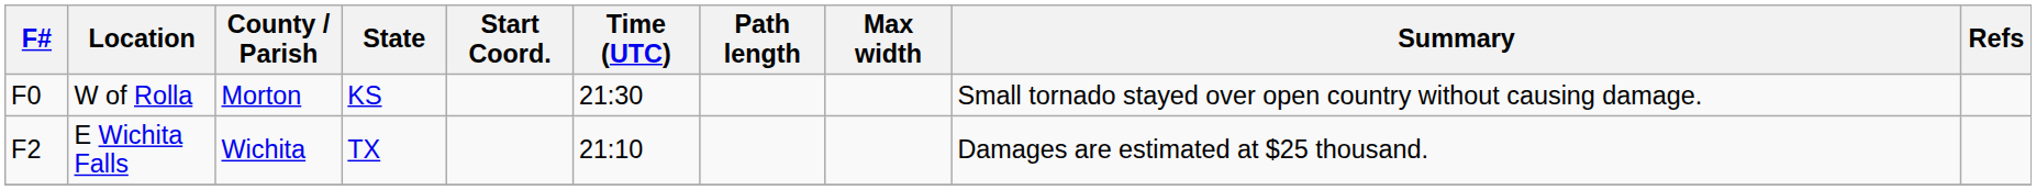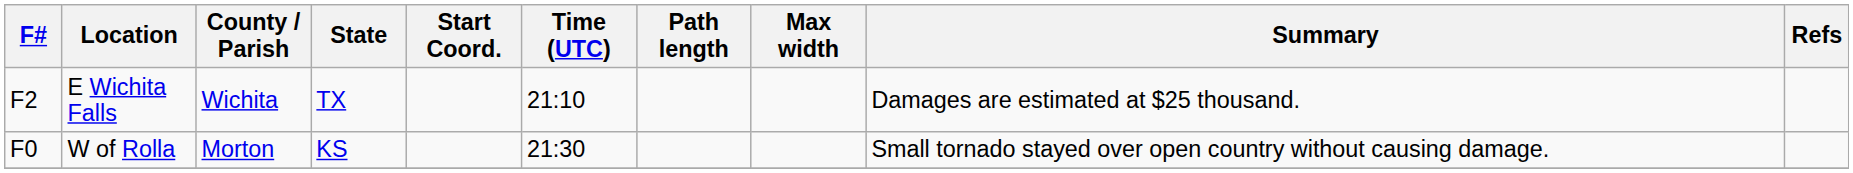rows swapped: E Wichita Falls <-> W of Rolla
